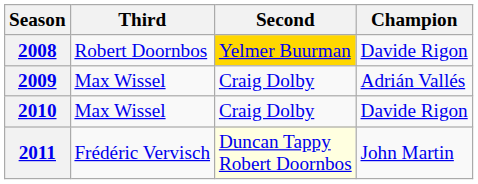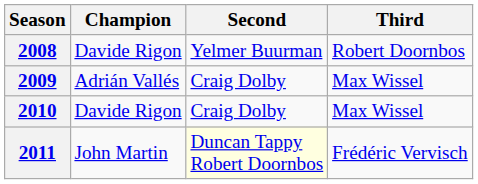columns swapped: Champion <-> Third
2008 | Second: gold background -> no background
